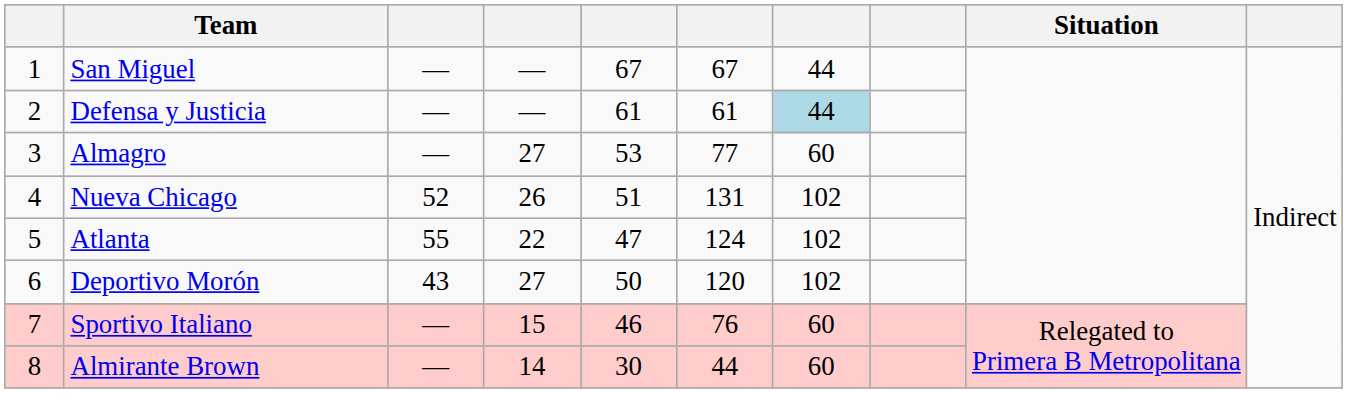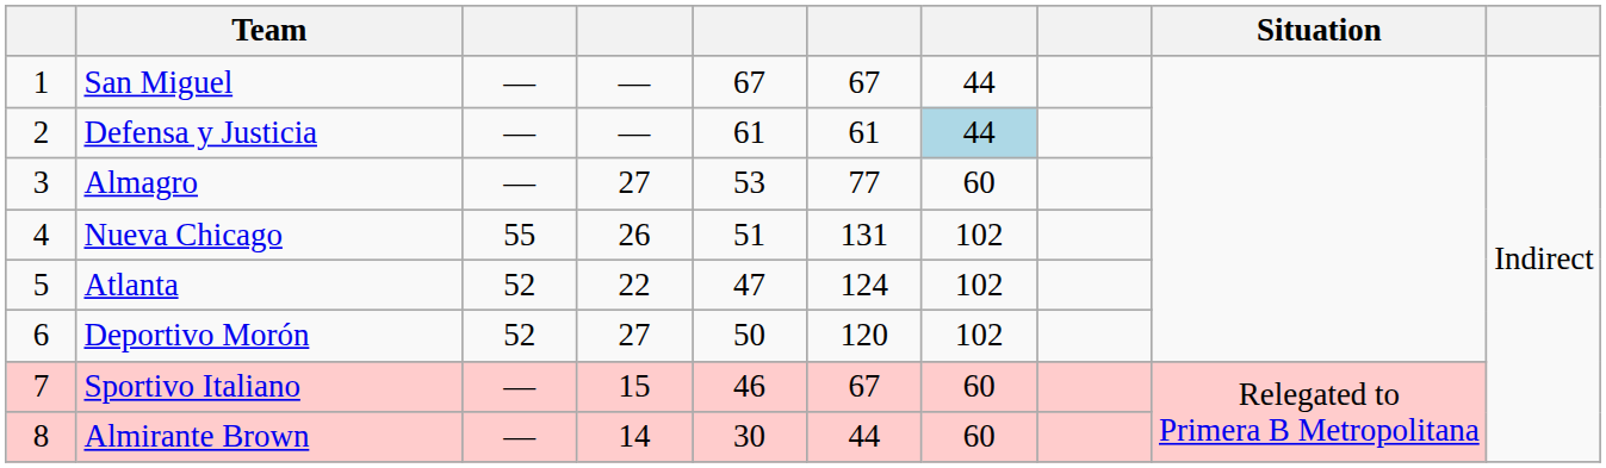Nueva Chicago | column 3: 52 -> 55
Atlanta | column 3: 55 -> 52
Deportivo Morón | column 3: 43 -> 52
Sportivo Italiano | column 6: 76 -> 67
